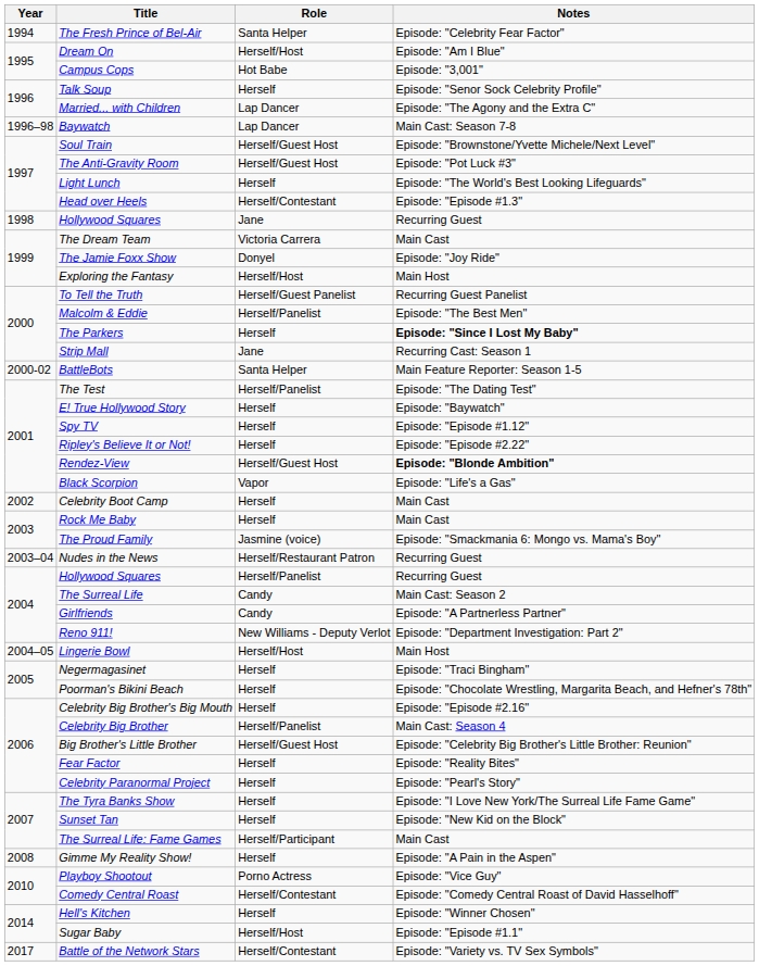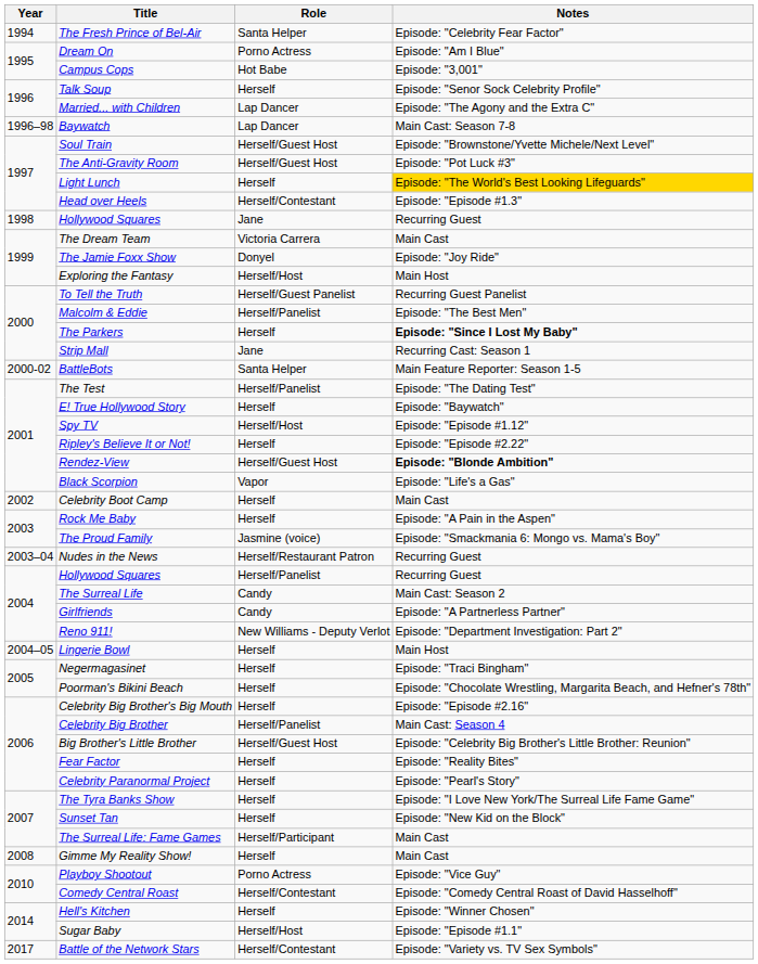Dream On | Role: Herself/Host -> Porno Actress
Light Lunch | Notes: no background -> gold background
Spy TV | Role: Herself -> Herself/Host
Rock Me Baby | Notes: Main Cast -> Episode: "A Pain in the Aspen"
Lingerie Bowl | Role: Herself/Host -> Herself
Gimme My Reality Show! | Notes: Episode: "A Pain in the Aspen" -> Main Cast
